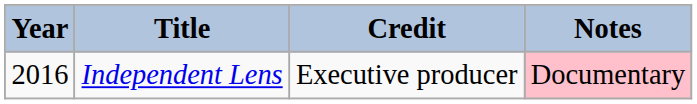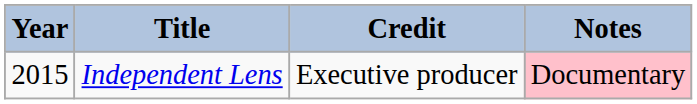Independent Lens | Year: 2016 -> 2015
